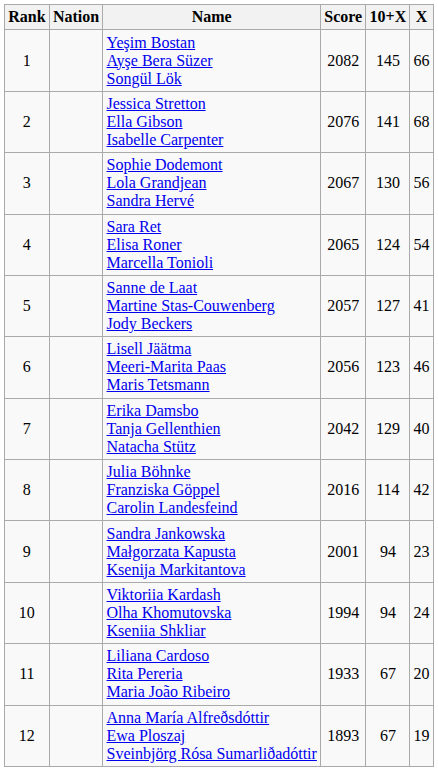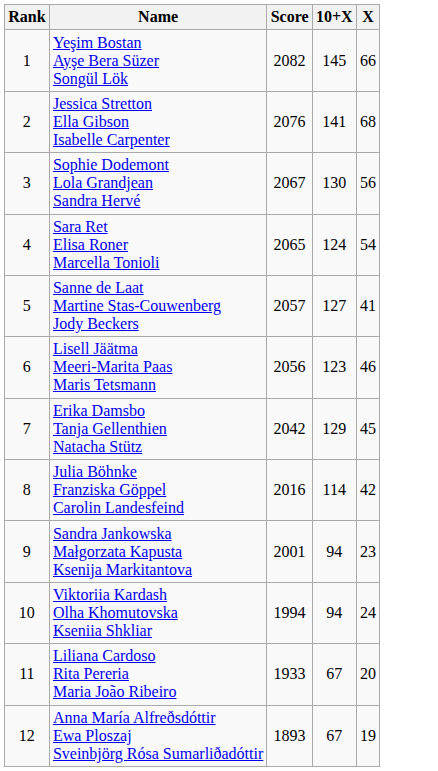- column: Nation
Erika Damsbo Tanja Gellenthien Natacha Stütz | X: 40 -> 45
